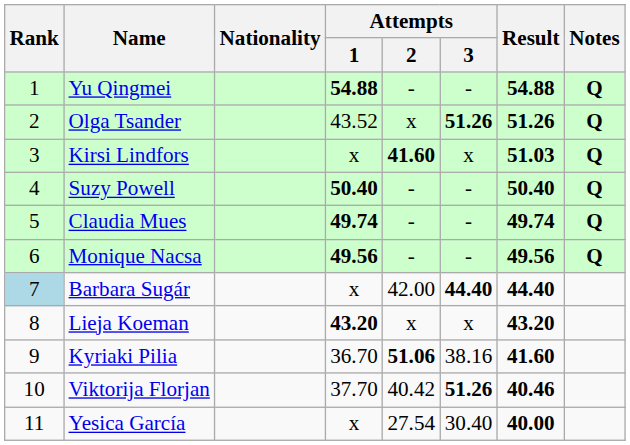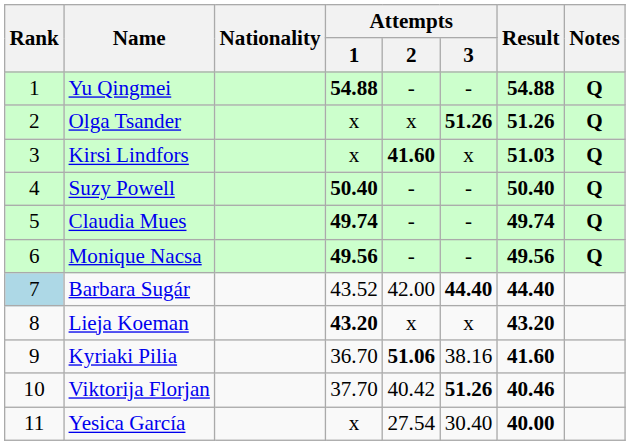Olga Tsander | Attempts / 1: 43.52 -> x
Barbara Sugár | Attempts / 1: x -> 43.52
